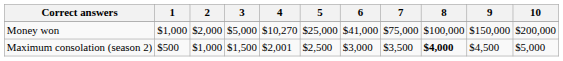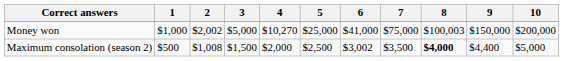Money won | 2: $2,000 -> $2,002
Money won | 8: $100,000 -> $100,003
Maximum consolation (season 2) | 2: $1,000 -> $1,008
Maximum consolation (season 2) | 4: $2,001 -> $2,000
Maximum consolation (season 2) | 6: $3,000 -> $3,002
Maximum consolation (season 2) | 9: $4,500 -> $4,400
